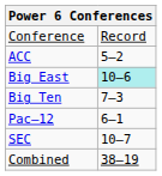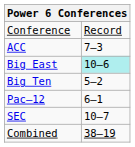ACC | column 2: 5–2 -> 7–3
Big Ten | column 2: 7–3 -> 5–2
